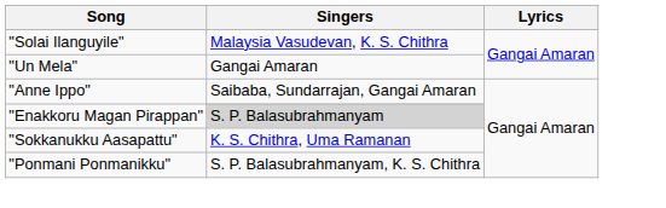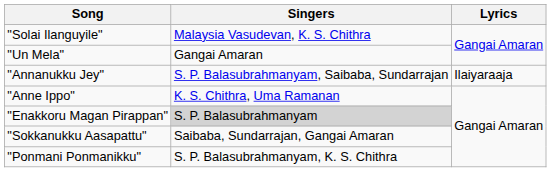+ row: "Annanukku Jey" | S. P. Balasubrahmanyam, Saibaba, Sundarrajan | Ilaiyaraaja
"Anne Ippo" | Singers: Saibaba, Sundarrajan, Gangai Amaran -> K. S. Chithra, Uma Ramanan
"Sokkanukku Aasapattu" | Singers: K. S. Chithra, Uma Ramanan -> Saibaba, Sundarrajan, Gangai Amaran
